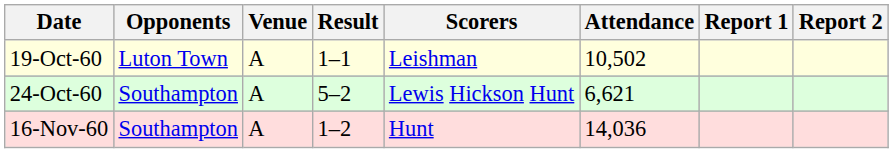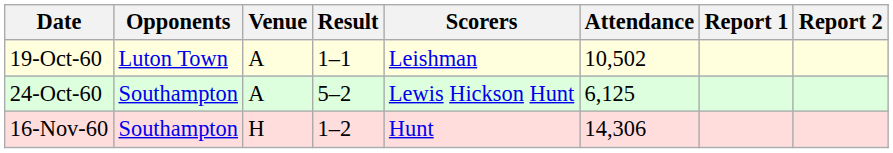24-Oct-60 | Attendance: 6,621 -> 6,125
16-Nov-60 | Venue: A -> H
16-Nov-60 | Attendance: 14,036 -> 14,306
